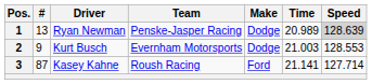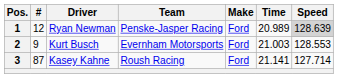1 | #: 13 -> 12
1 | Make: Dodge -> Ford
2 | Make: Dodge -> Ford
